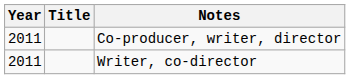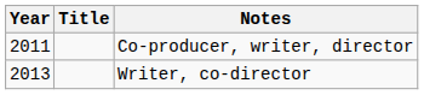Writer, co-director | Year: 2011 -> 2013
